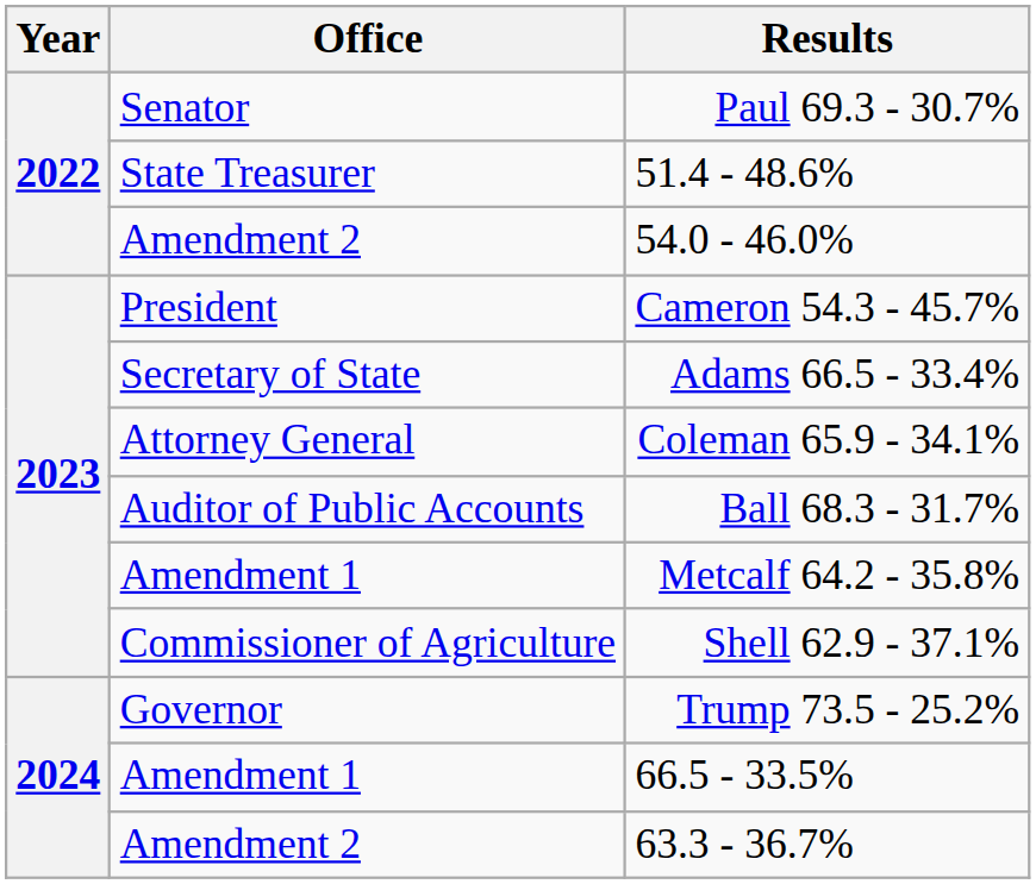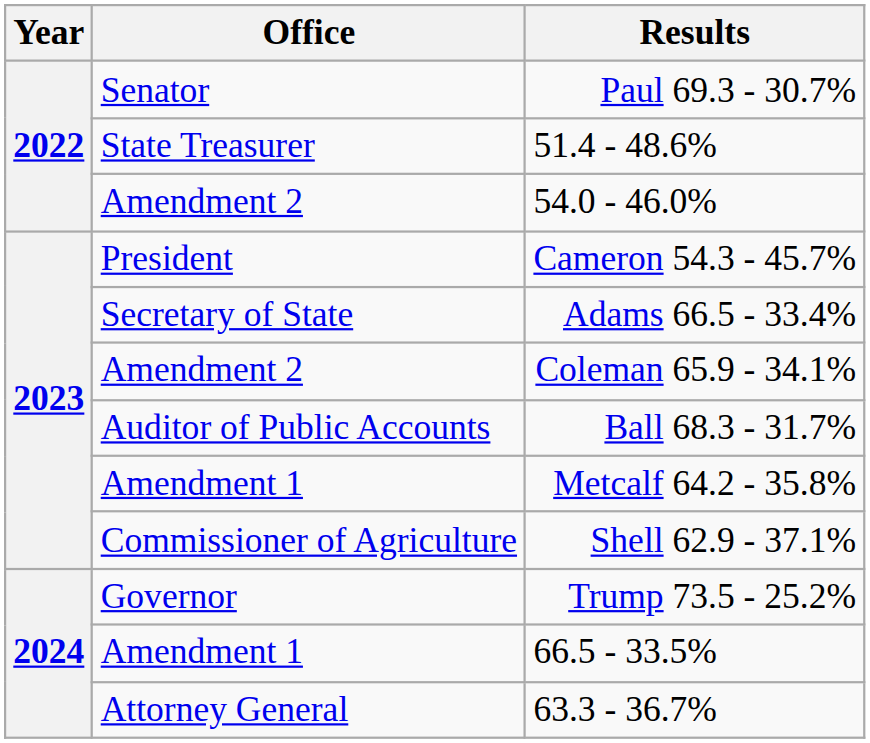Coleman 65.9 - 34.1% | Office: Attorney General -> Amendment 2
63.3 - 36.7% | Office: Amendment 2 -> Attorney General
